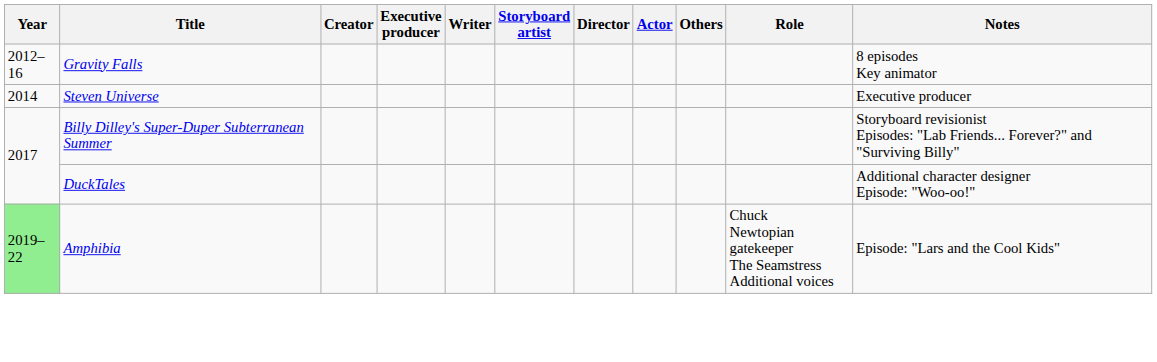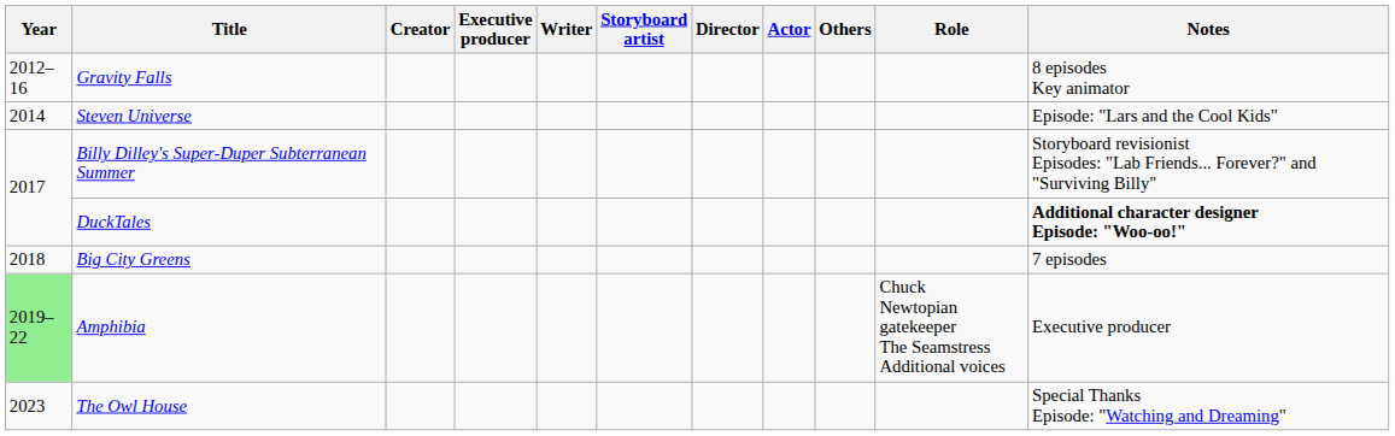Steven Universe | Notes: Executive producer -> Episode: "Lars and the Cool Kids"
DuckTales | Notes: normal -> bold
+ row: 2018 | Big City Greens | 7 episodes
Amphibia | Notes: Episode: "Lars and the Cool Kids" -> Executive producer
+ row: 2023 | The Owl House | Special Thanks Episode: "Watching and Dreaming"
